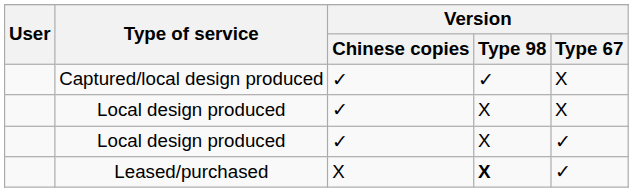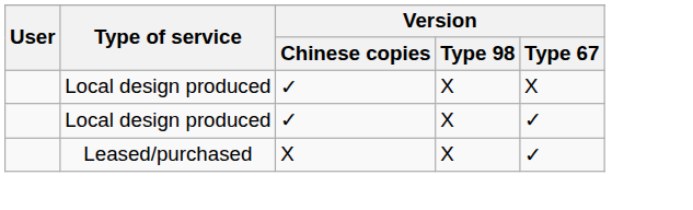- row: Captured/local design produced | ✓ | ✓ | X
Leased/purchased | Version / Type 98: bold -> normal
